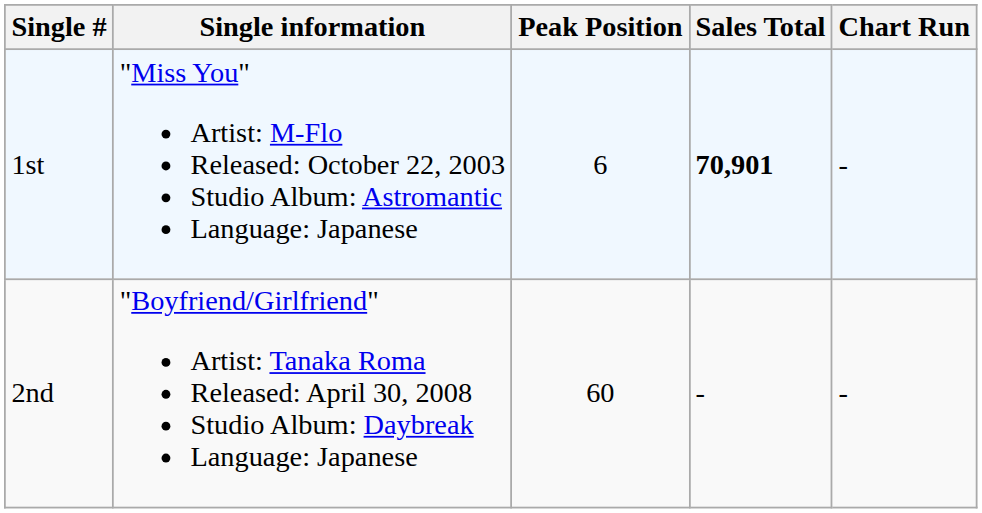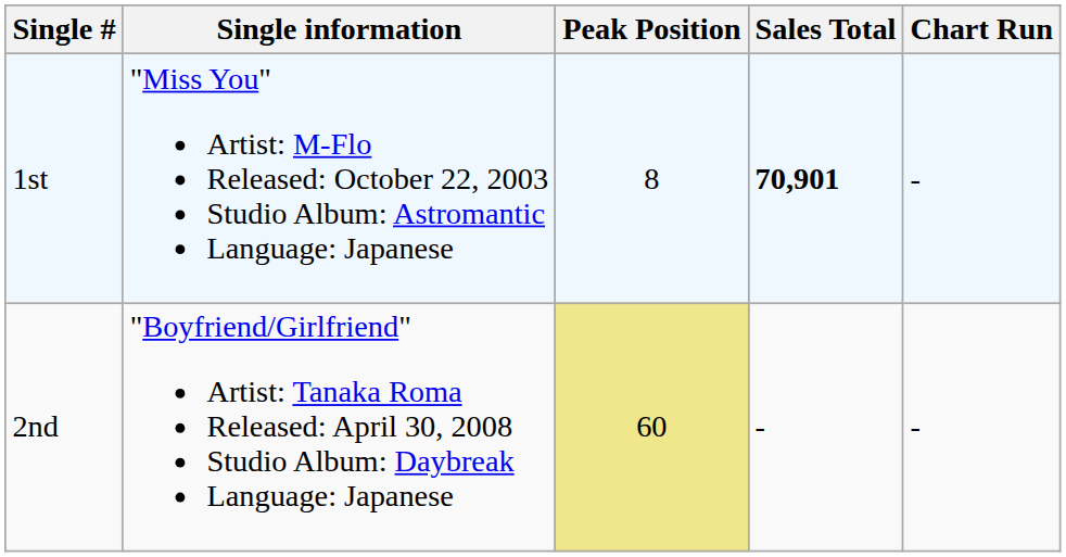1st | Peak Position: 6 -> 8
2nd | Peak Position: no background -> khaki background
